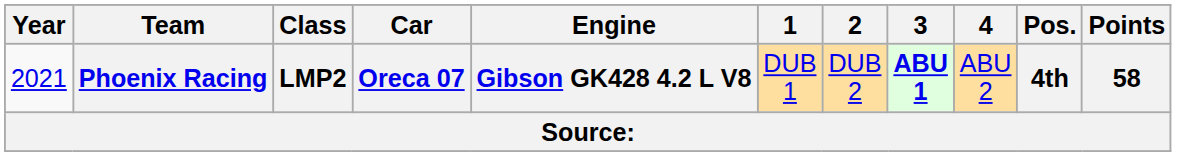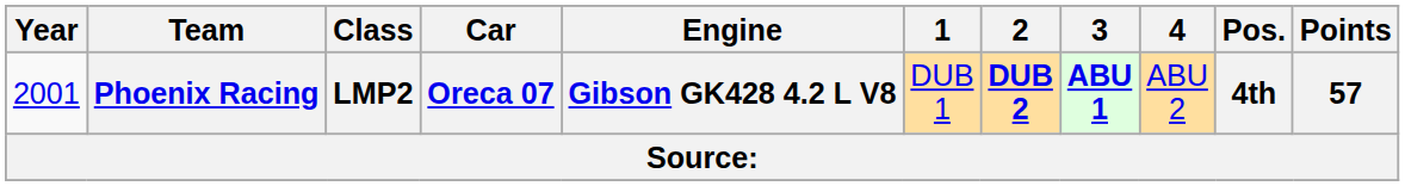Phoenix Racing | Year: 2021 -> 2001
Phoenix Racing | 2: normal -> bold
Phoenix Racing | Points: 58 -> 57
